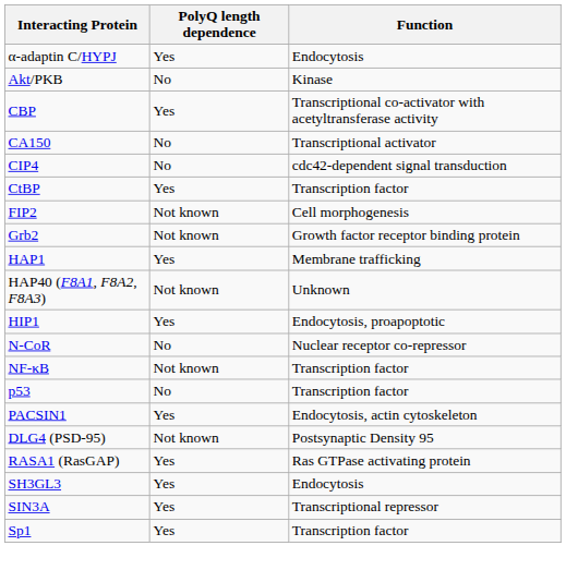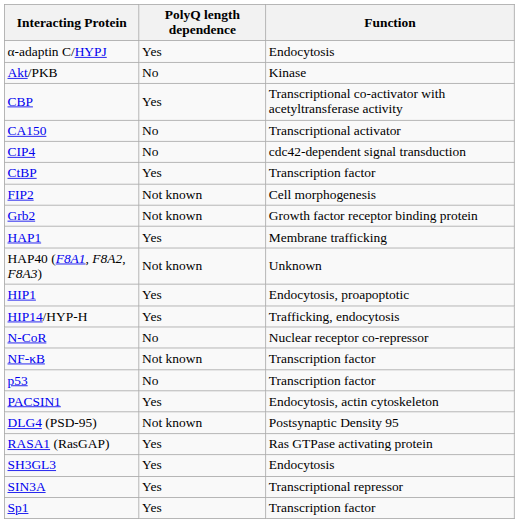+ row: HIP14/HYP-H | Yes | Trafficking, endocytosis
